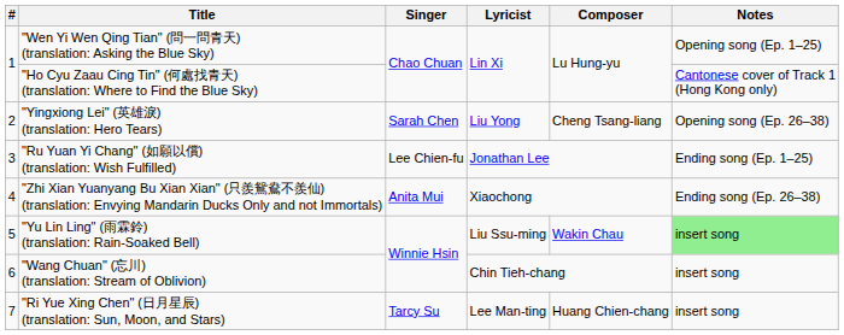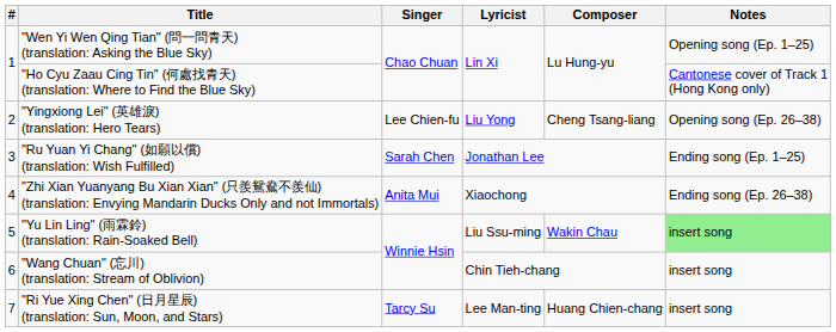"Yingxiong Lei" (英雄淚) (translation: Hero Tears) | Singer: Sarah Chen -> Lee Chien-fu
"Ru Yuan Yi Chang" (如願以償) (translation: Wish Fulfilled) | Singer: Lee Chien-fu -> Sarah Chen
